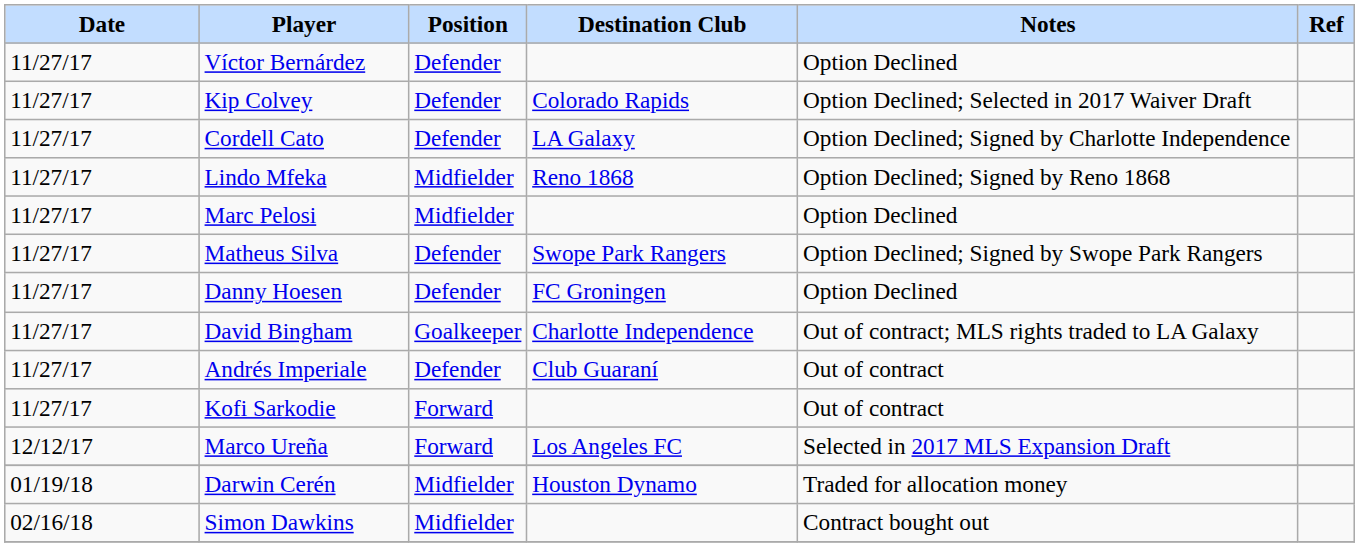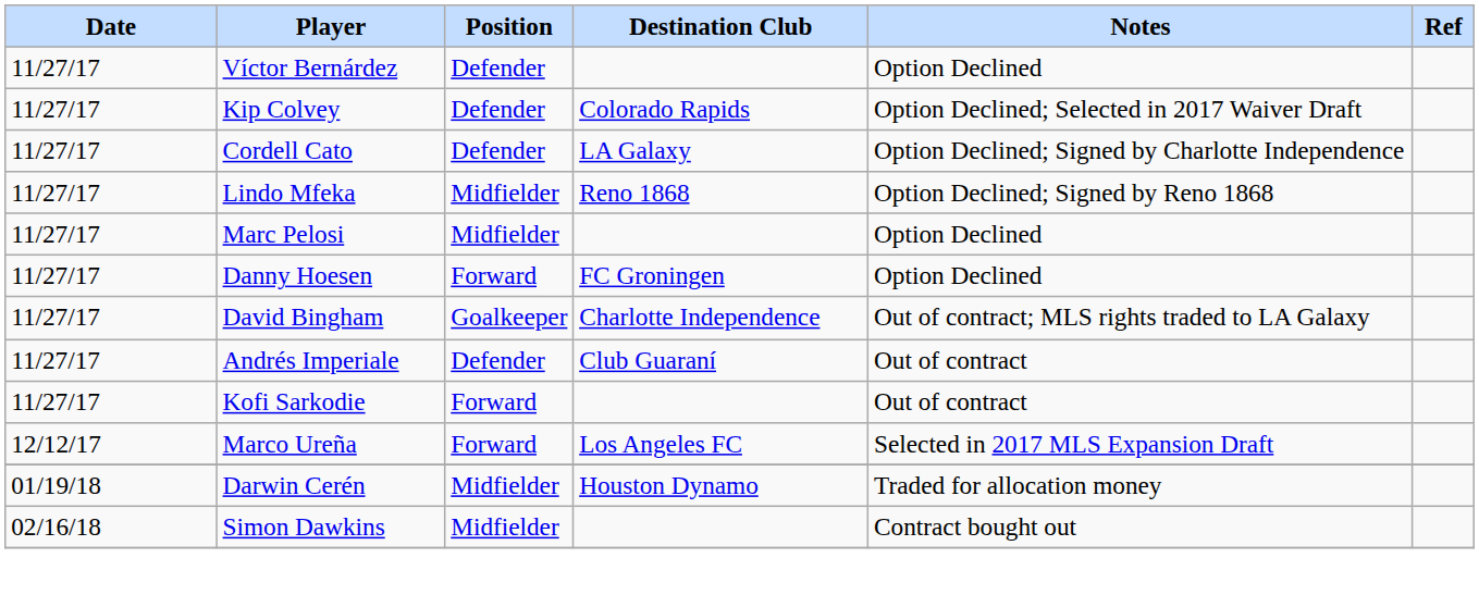- row: 11/27/17 | Matheus Silva | Defender | Swope Park Rangers | Option Declined; Signed by Swope Park Rangers
Danny Hoesen | Position: Defender -> Forward
